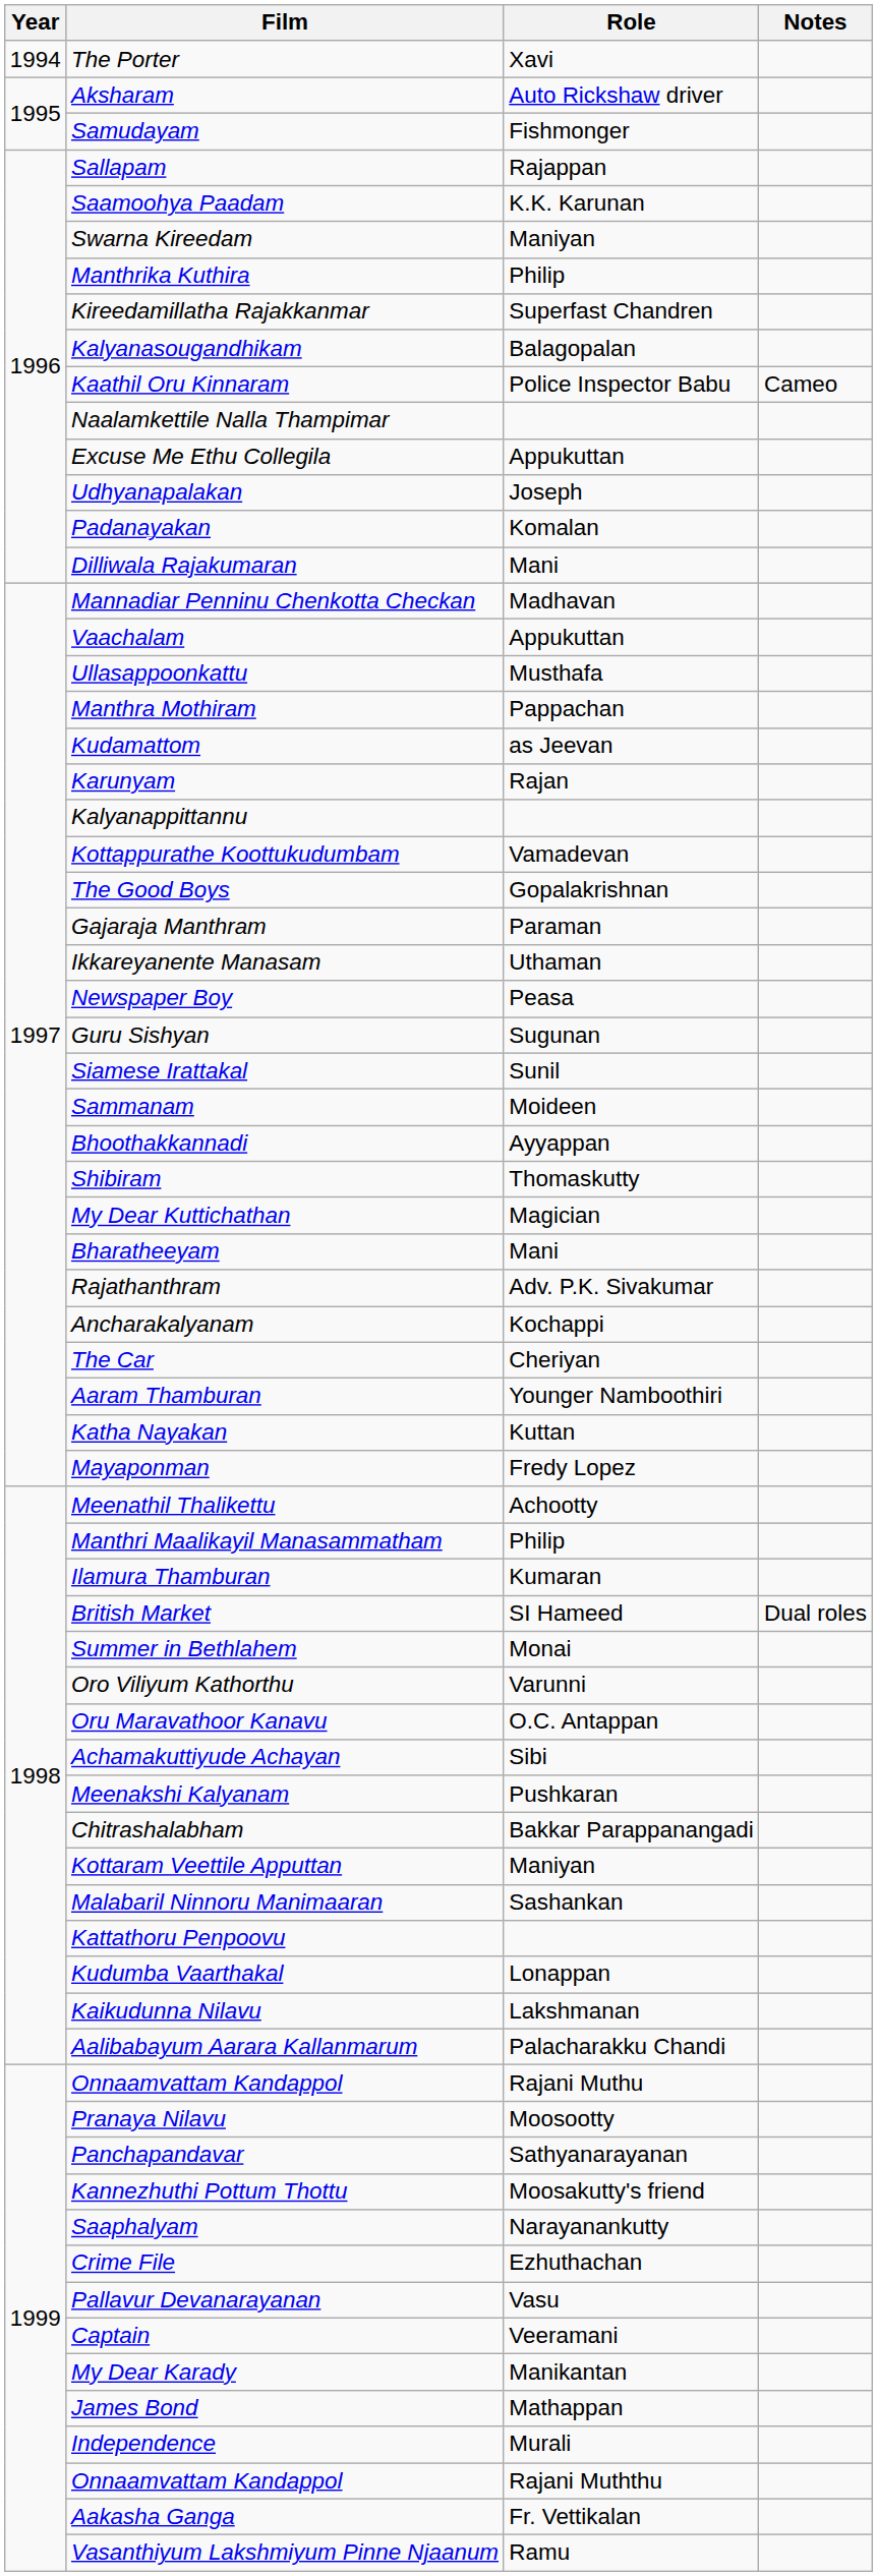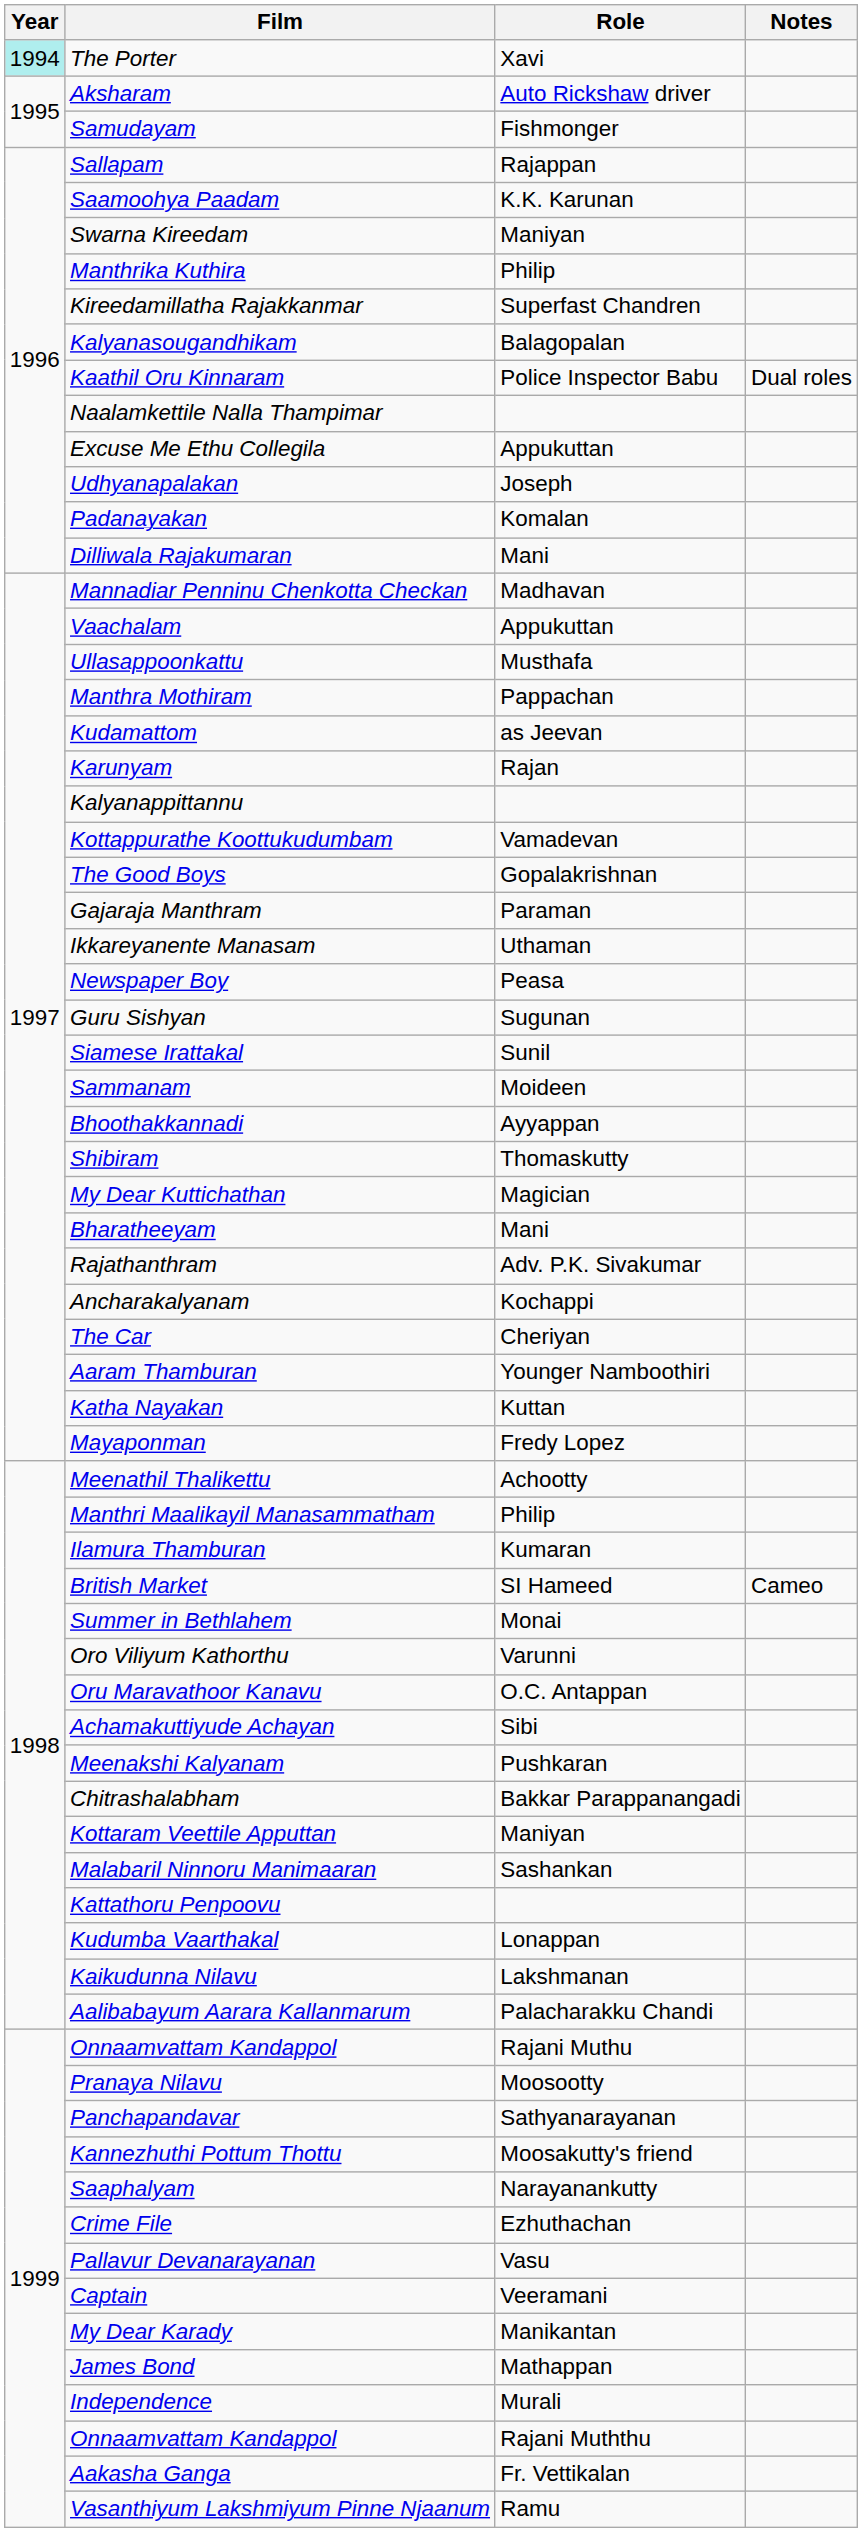The Porter | Year: no background -> paleturquoise background
Kaathil Oru Kinnaram | Notes: Cameo -> Dual roles
British Market | Notes: Dual roles -> Cameo
